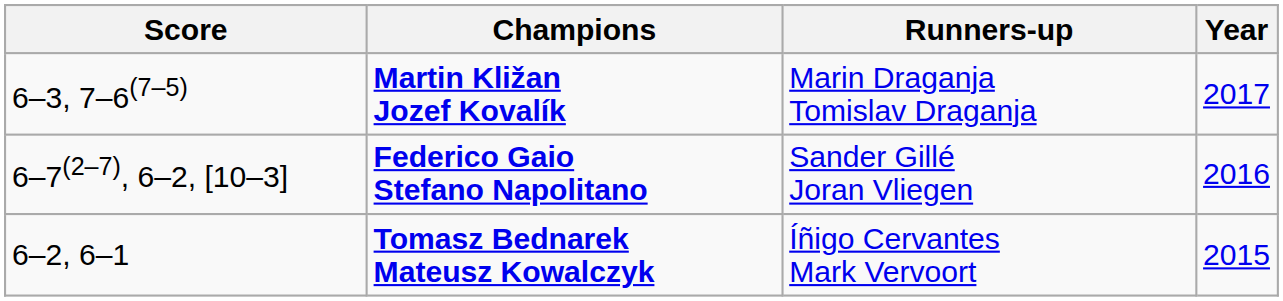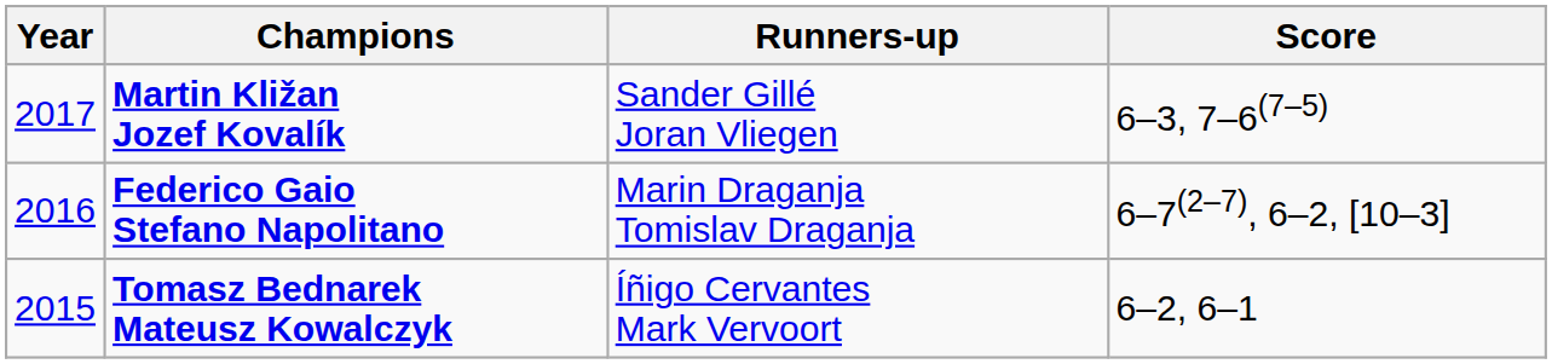columns swapped: Year <-> Score
Martin Kližan Jozef Kovalík | Runners-up: Marin Draganja Tomislav Draganja -> Sander Gillé Joran Vliegen
Federico Gaio Stefano Napolitano | Runners-up: Sander Gillé Joran Vliegen -> Marin Draganja Tomislav Draganja
